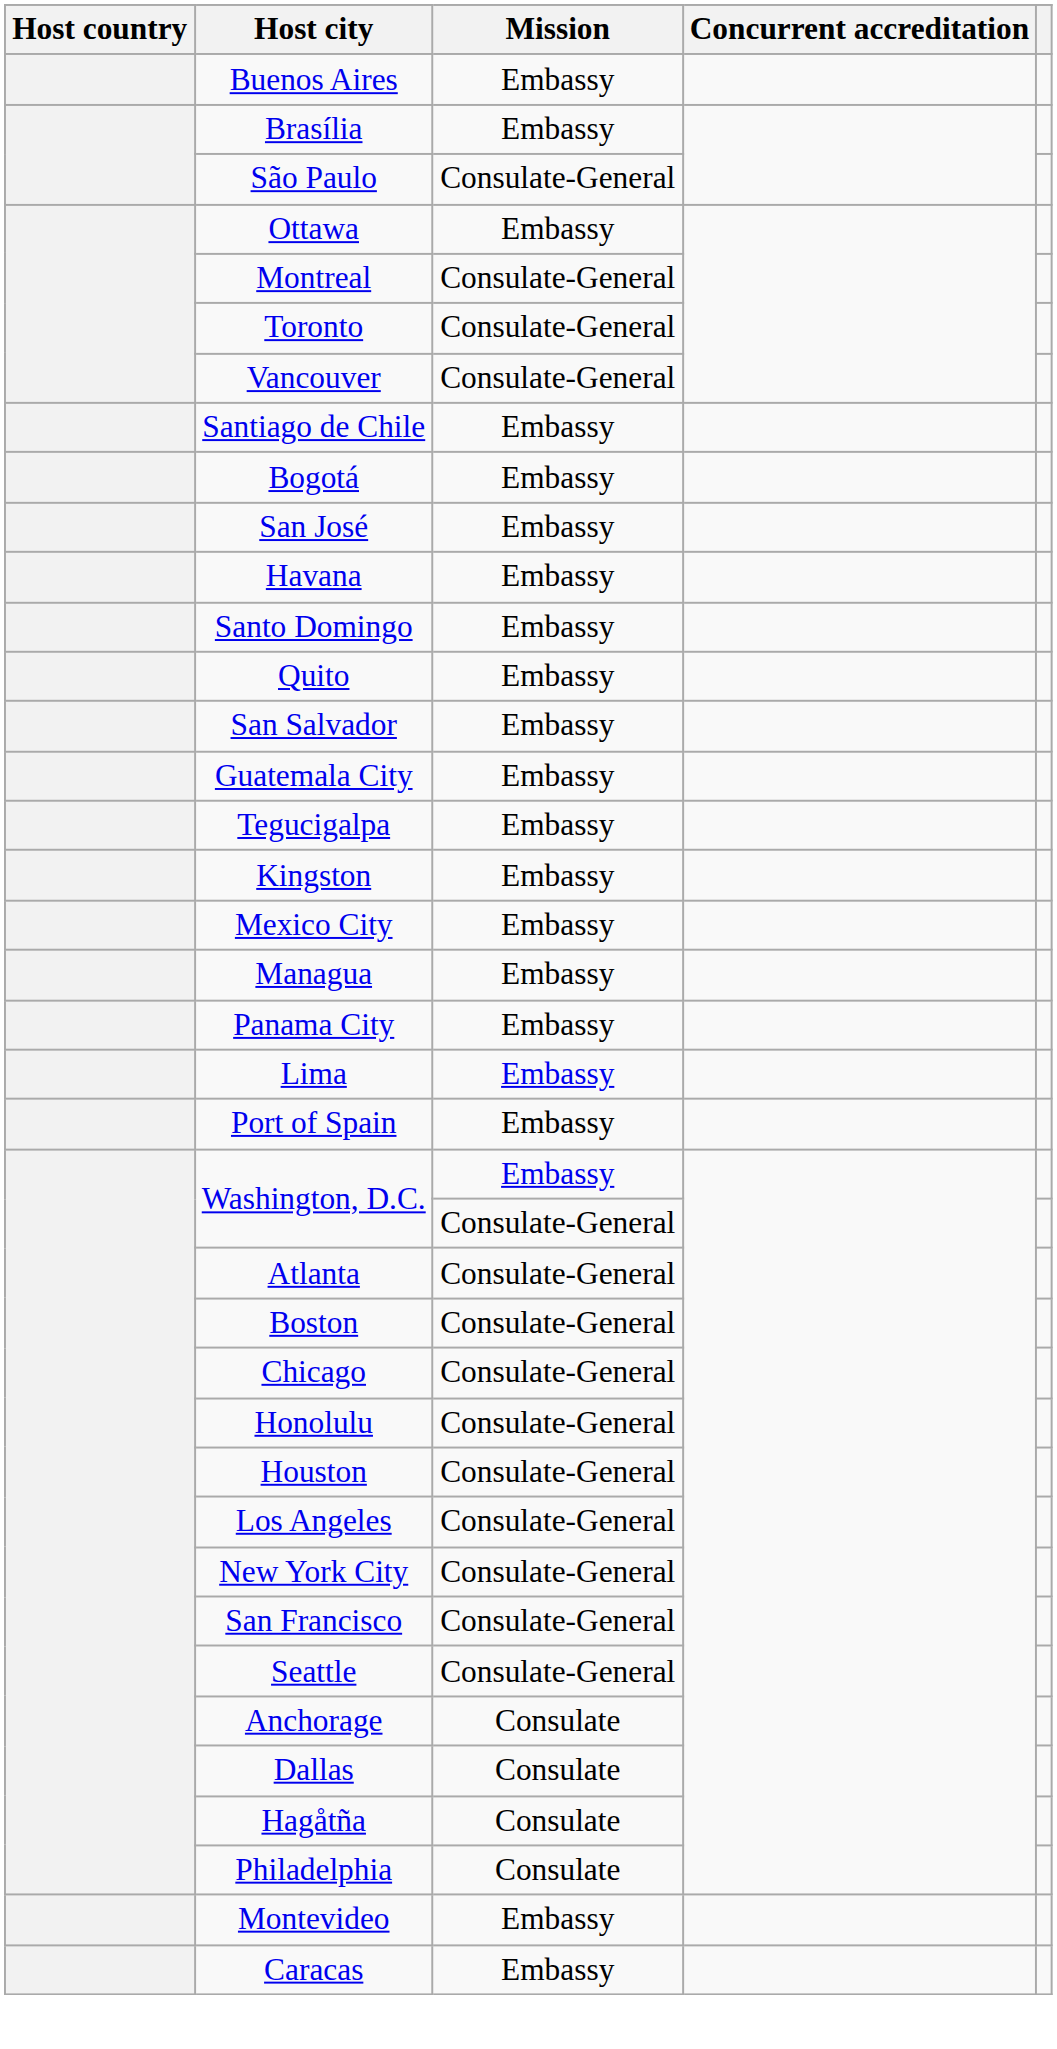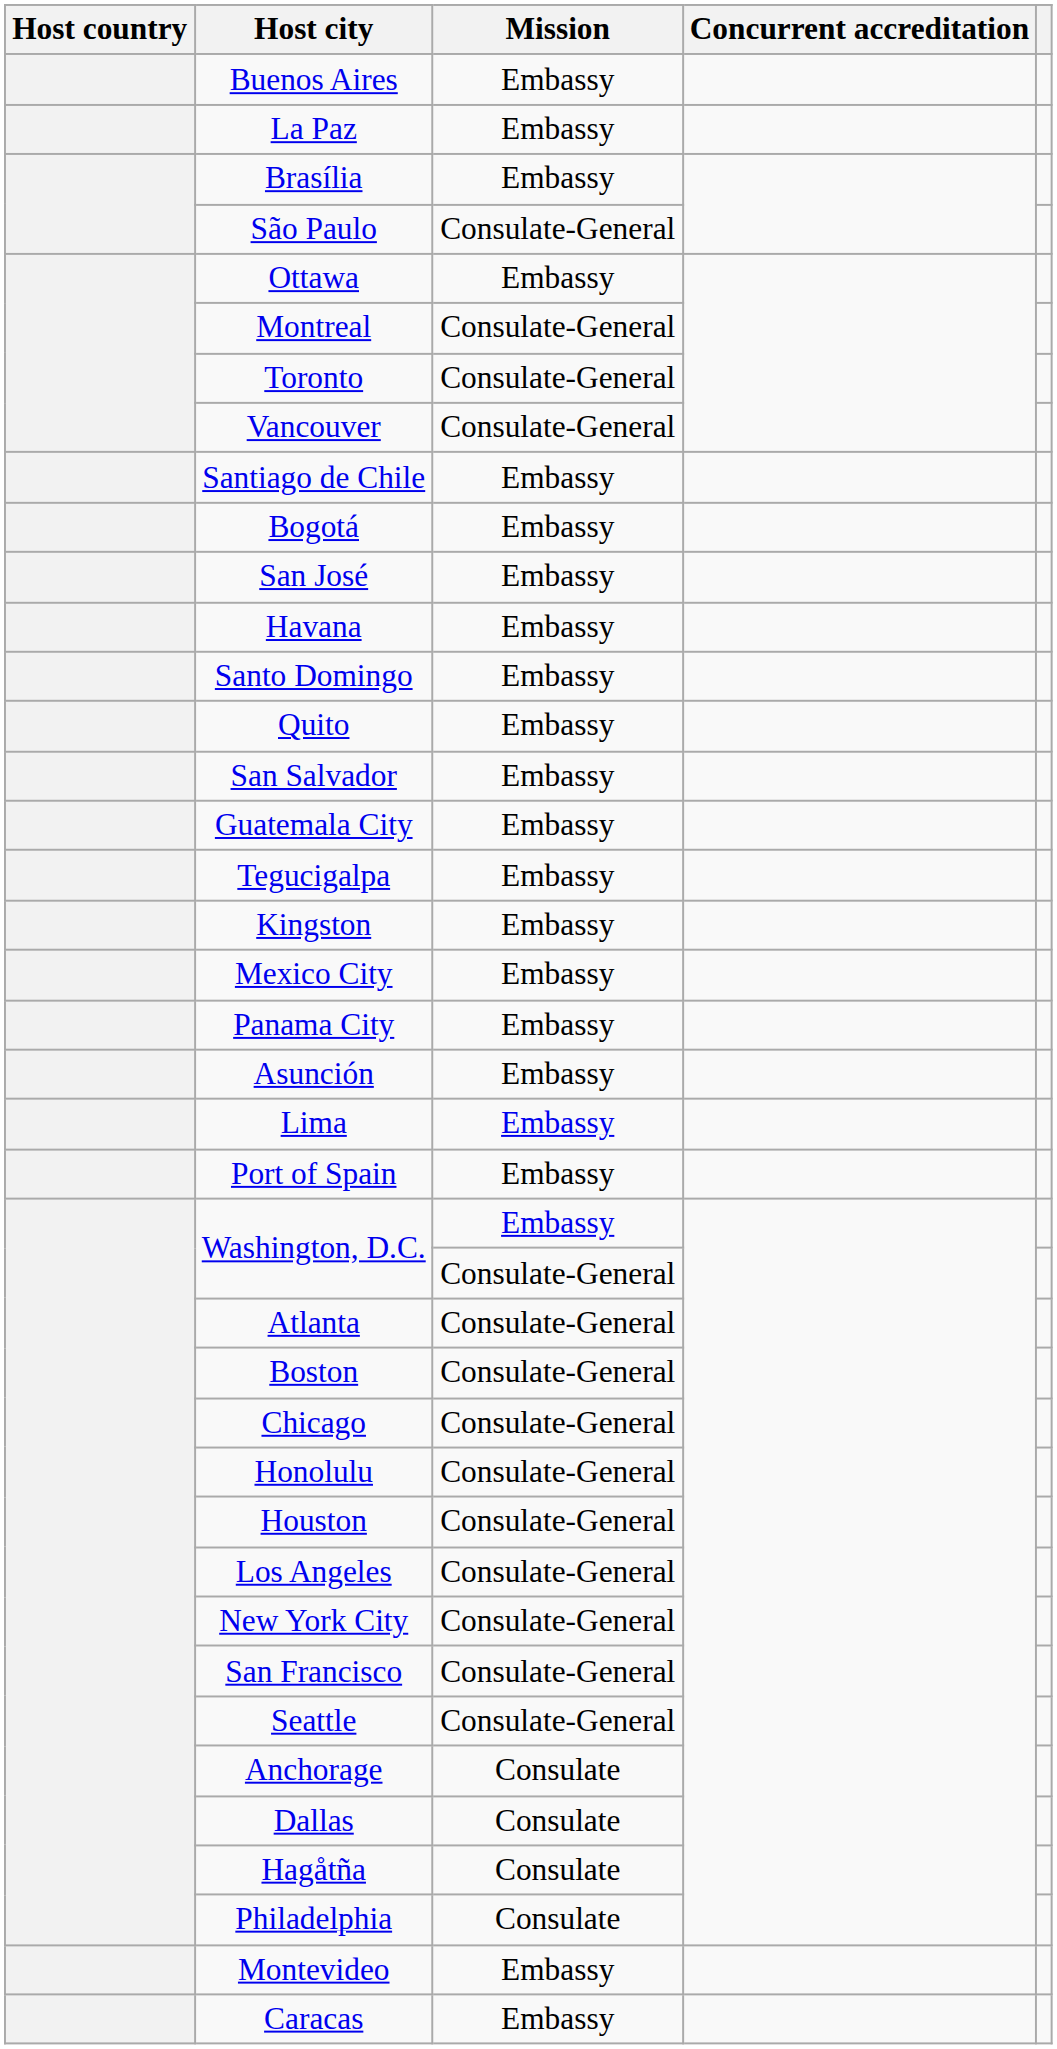+ row: La Paz | Embassy
- row: Managua | Embassy
+ row: Asunción | Embassy
